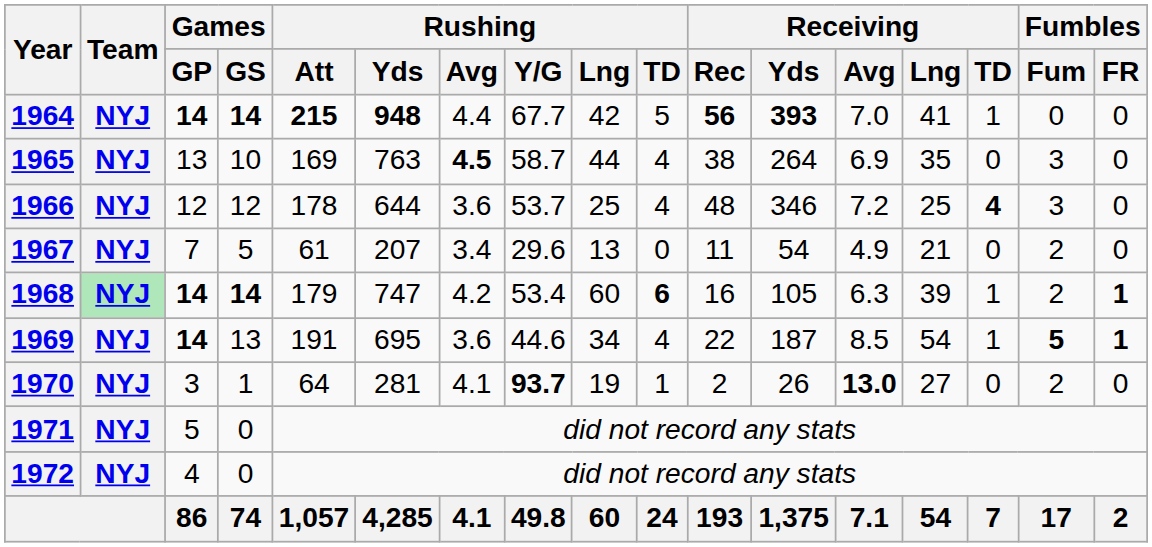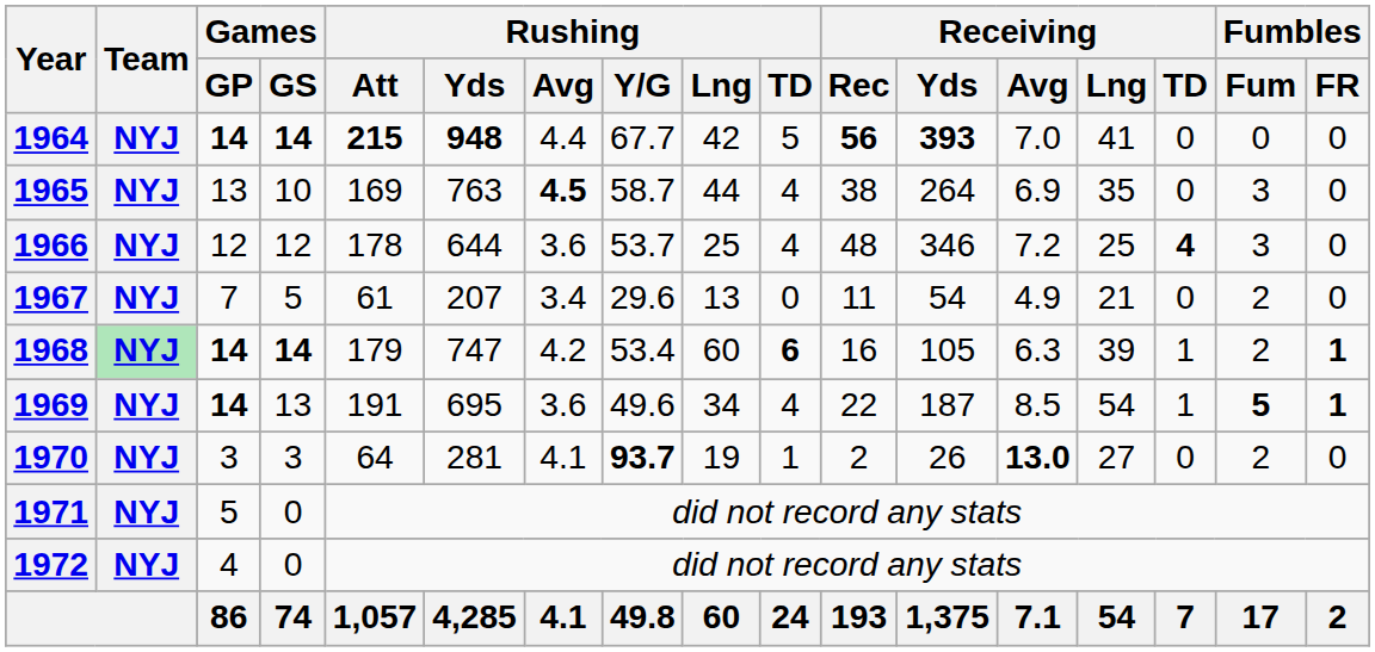1964 | Receiving / TD: 1 -> 0
1969 | Rushing / Y/G: 44.6 -> 49.6
1970 | Games / GS: 1 -> 3
